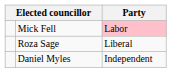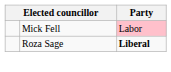Roza Sage | Party: normal -> bold
- row: Daniel Myles | Independent
